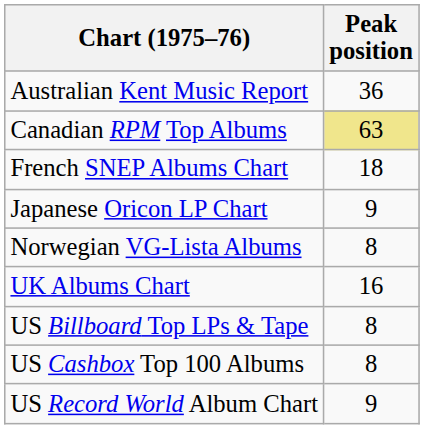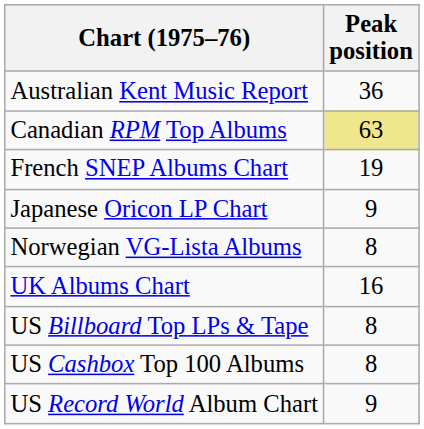French SNEP Albums Chart | Peak position: 18 -> 19
